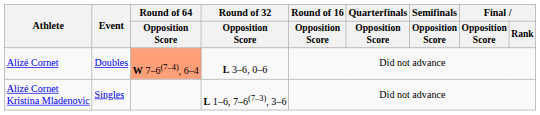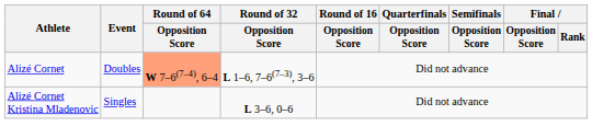Alizé Cornet | Round of 32 / Opposition Score: L 3–6, 0–6 -> L 1–6, 7–6(7–3), 3–6
Alizé Cornet Kristina Mladenovic | Round of 32 / Opposition Score: L 1–6, 7–6(7–3), 3–6 -> L 3–6, 0–6
